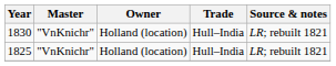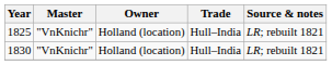rows swapped: 1825 <-> 1830
